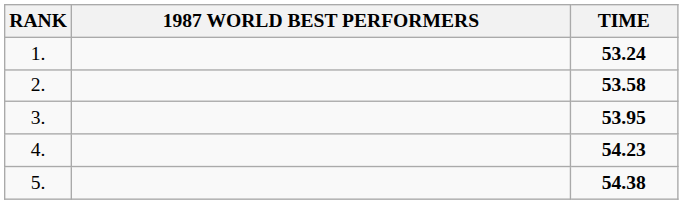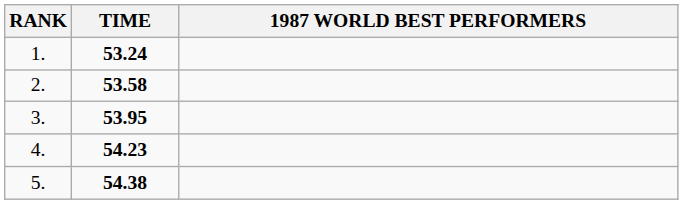columns swapped: 1987 WORLD BEST PERFORMERS <-> TIME
